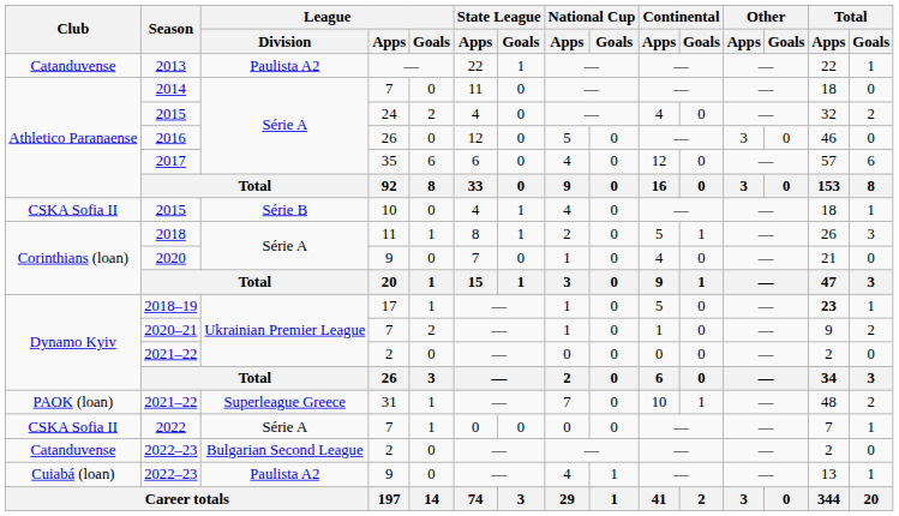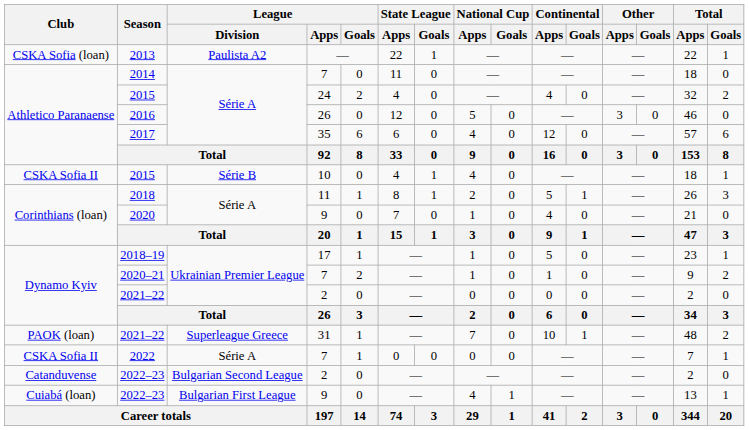2013 | Club: Catanduvense -> CSKA Sofia (loan)
2018–19 | Total / Apps: bold -> normal
2022–23 / 9 | League / Division: Paulista A2 -> Bulgarian First League
